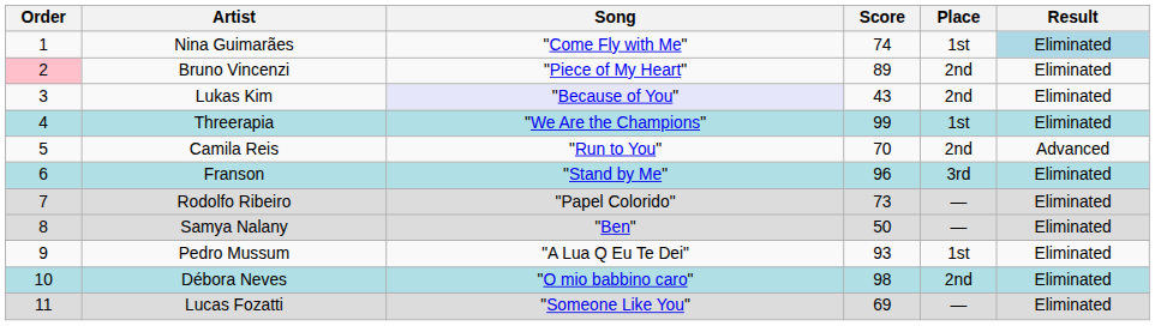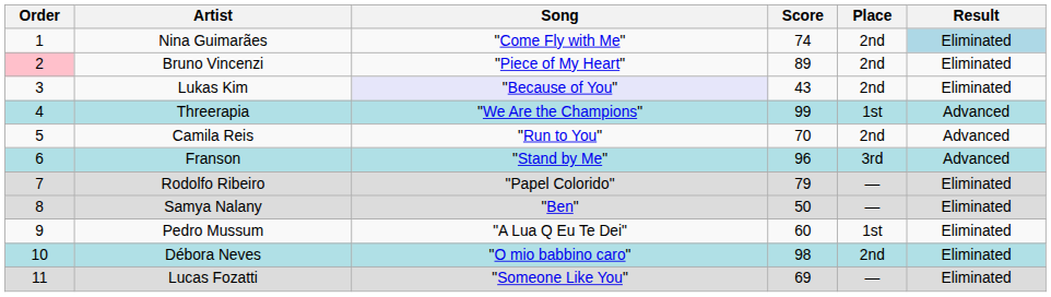Nina Guimarães | Place: 1st -> 2nd
Threerapia | Result: Eliminated -> Advanced
Franson | Result: Eliminated -> Advanced
Rodolfo Ribeiro | Score: 73 -> 79
Pedro Mussum | Score: 93 -> 60
